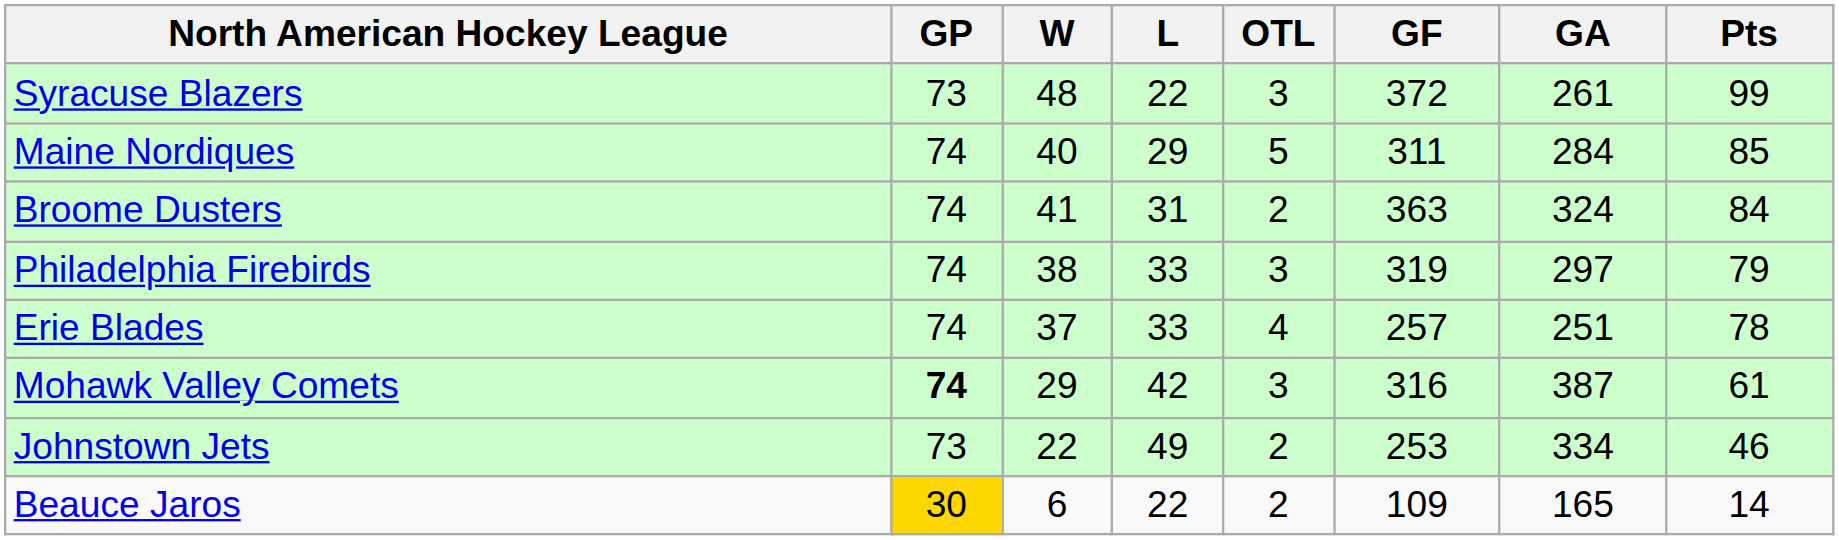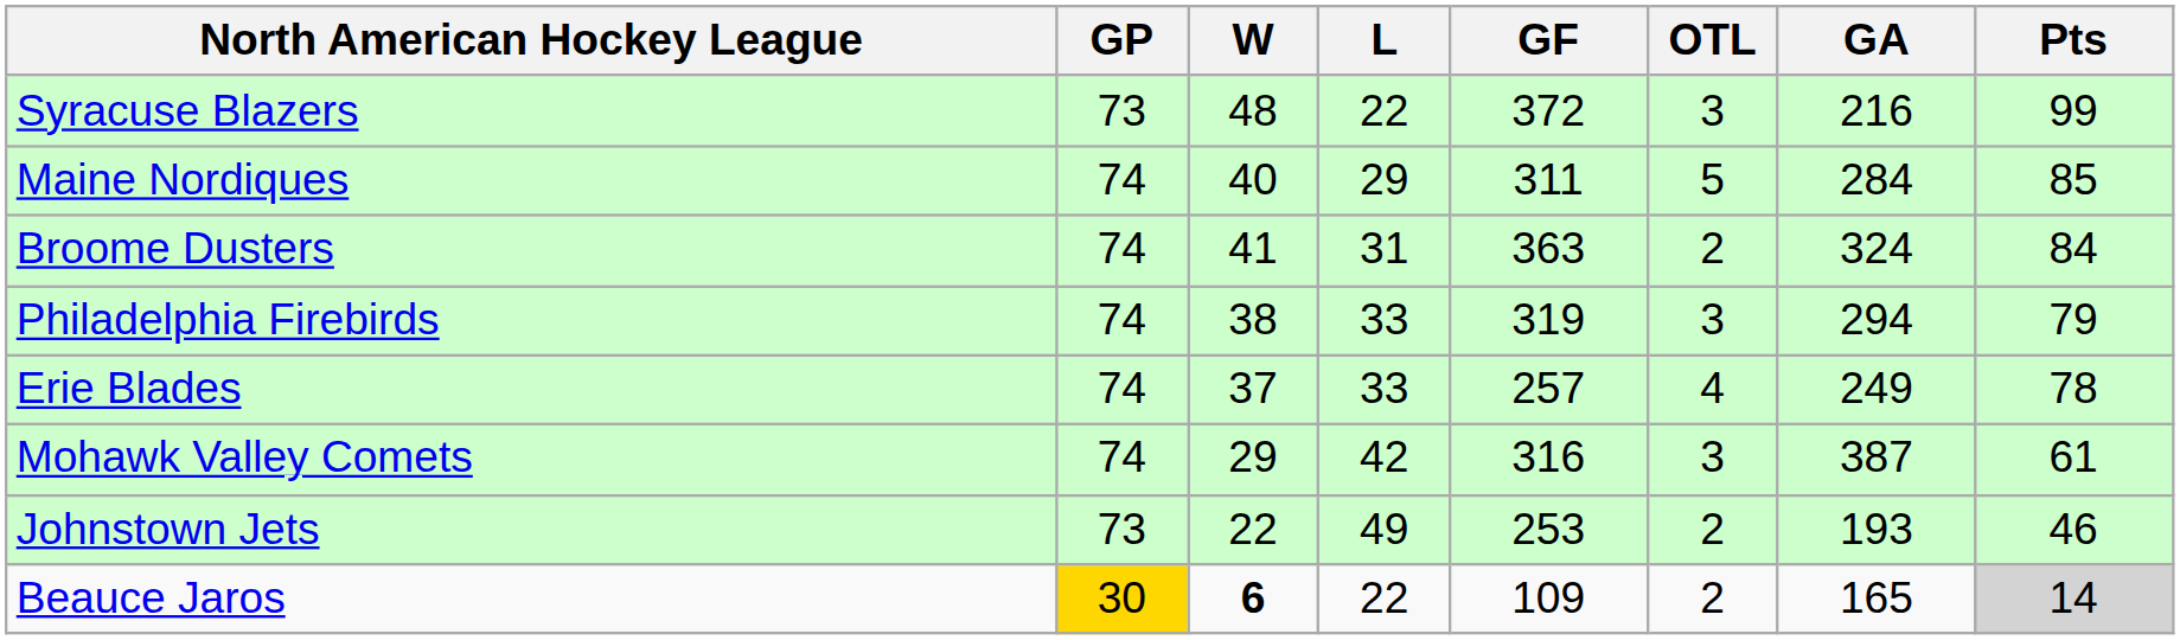columns swapped: OTL <-> GF
Syracuse Blazers | GA: 261 -> 216
Philadelphia Firebirds | GA: 297 -> 294
Erie Blades | GA: 251 -> 249
Mohawk Valley Comets | GP: bold -> normal
Johnstown Jets | GA: 334 -> 193
Beauce Jaros | W: normal -> bold
Beauce Jaros | Pts: no background -> lightgrey background
